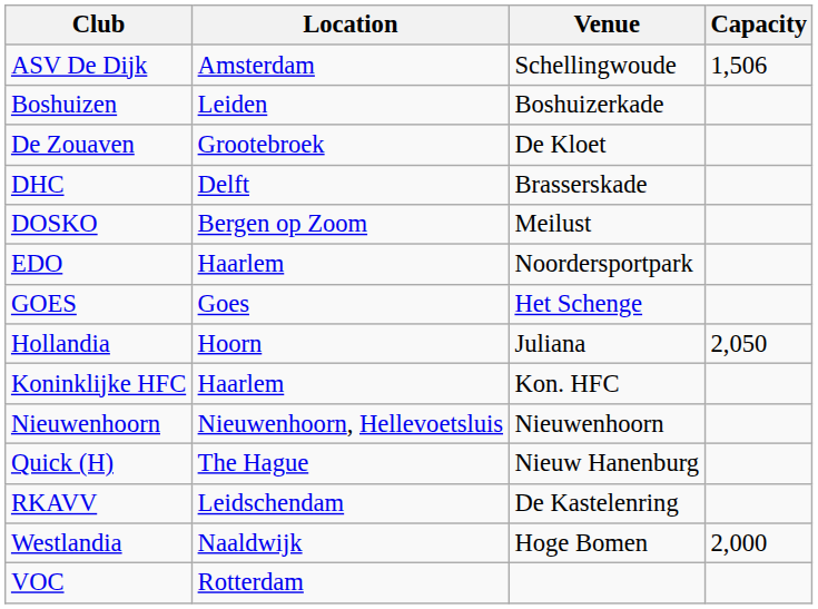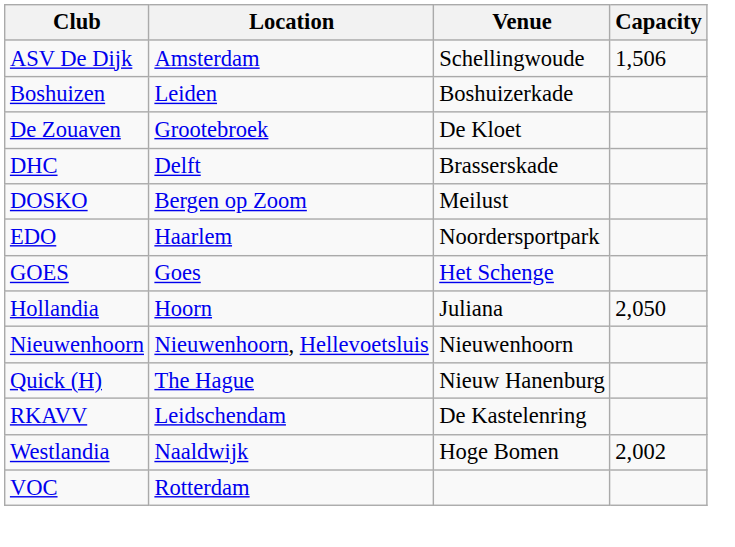- row: Koninklijke HFC | Haarlem | Kon. HFC
Westlandia | Capacity: 2,000 -> 2,002
